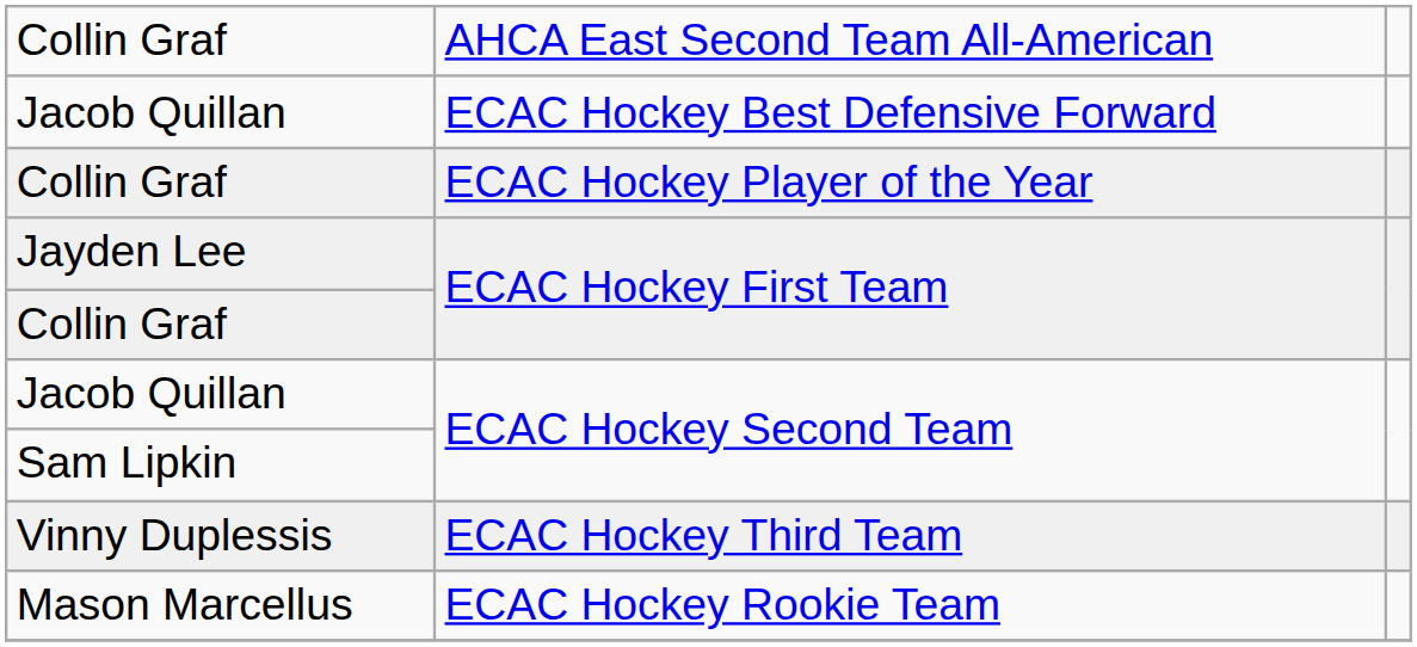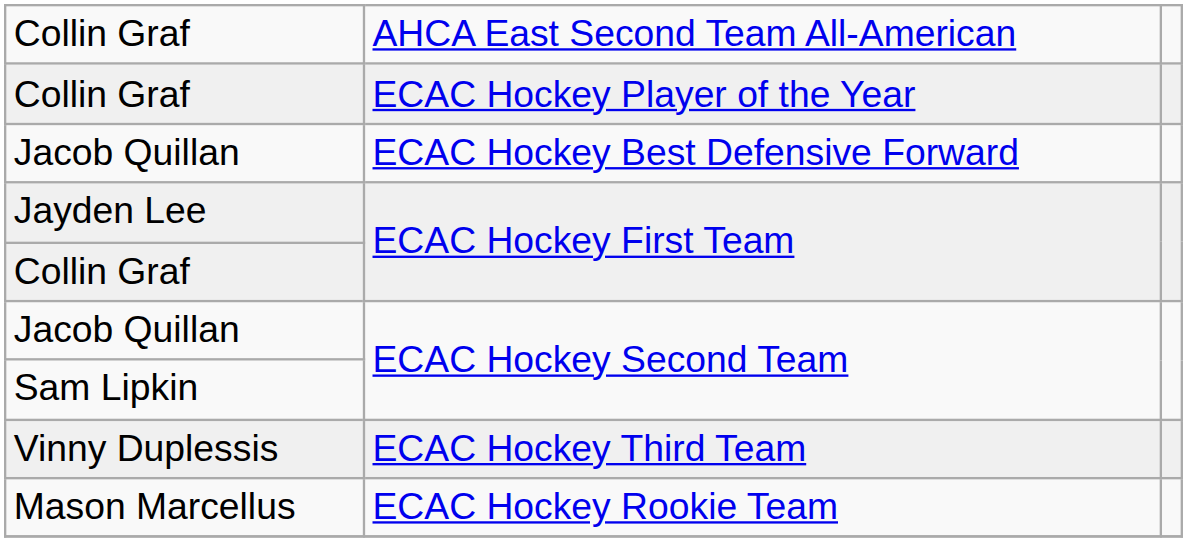rows swapped: Collin Graf / ECAC Hockey Player of the Year <-> Jacob Quillan / ECAC Hockey Best Defensive Forward
